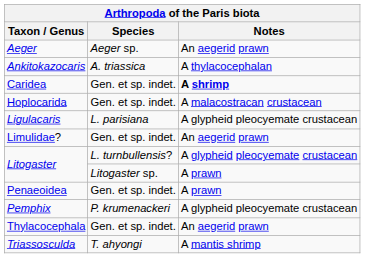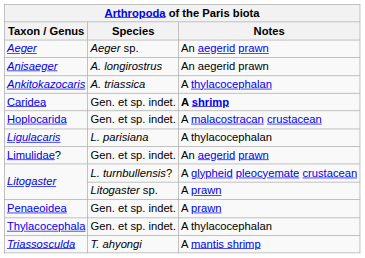+ row: Anisaeger | A. longirostrus | An aegerid prawn
Ligulacaris | Notes: A glypheid pleocyemate crustacean -> A thylacocephalan
- row: Pemphix | P. krumenackeri | A glypheid pleocyemate crustacean
Thylacocephala | Notes: An aegerid prawn -> A thylacocephalan
